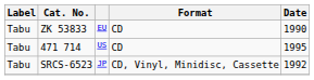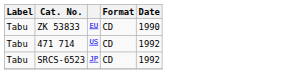471 714 | Date: 1995 -> 1992
SRCS-6523 | Format: CD, Vinyl, Minidisc, Cassette -> CD
